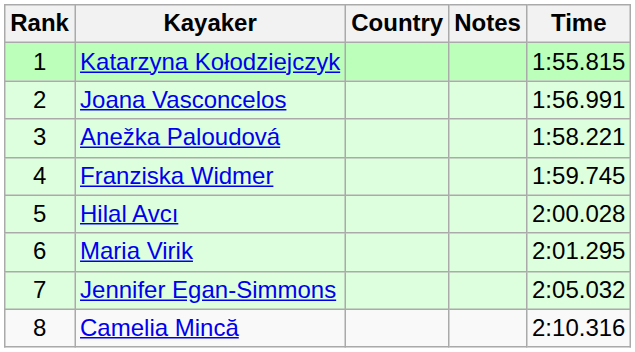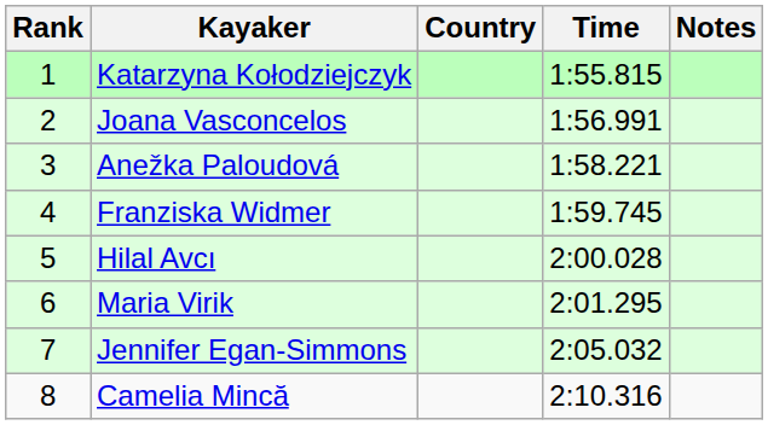columns swapped: Time <-> Notes
